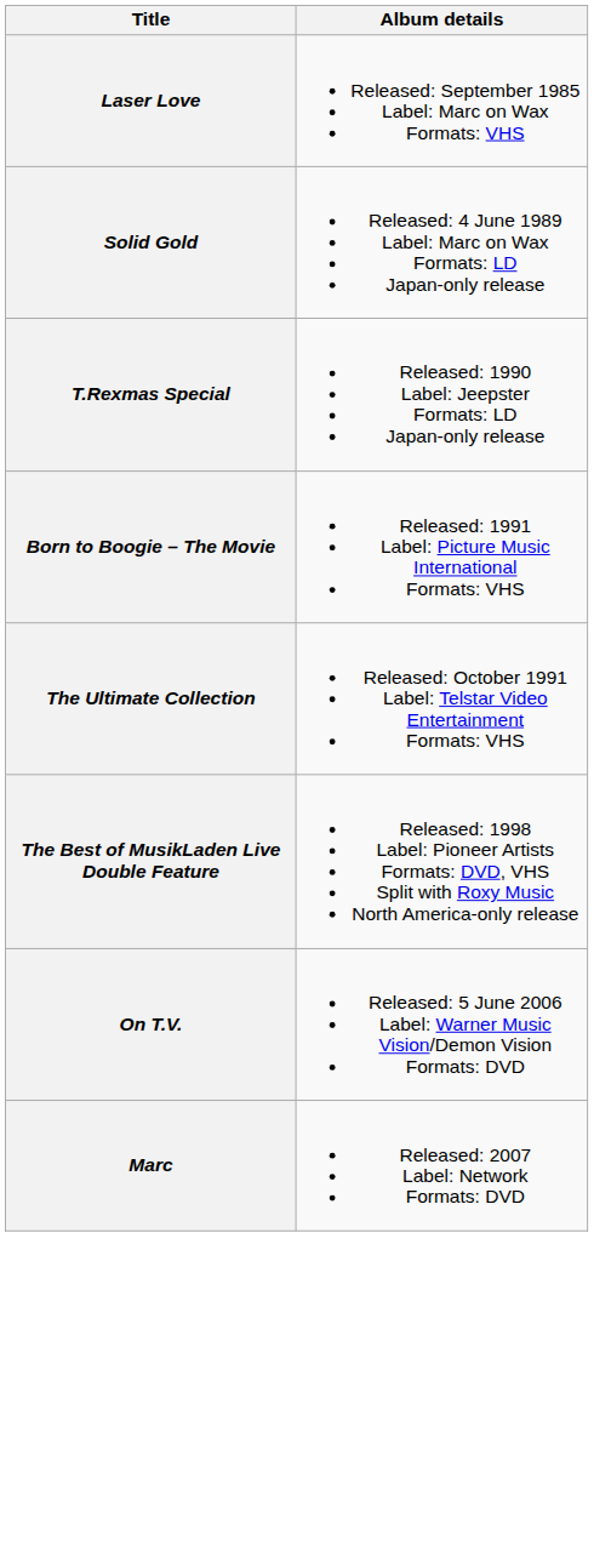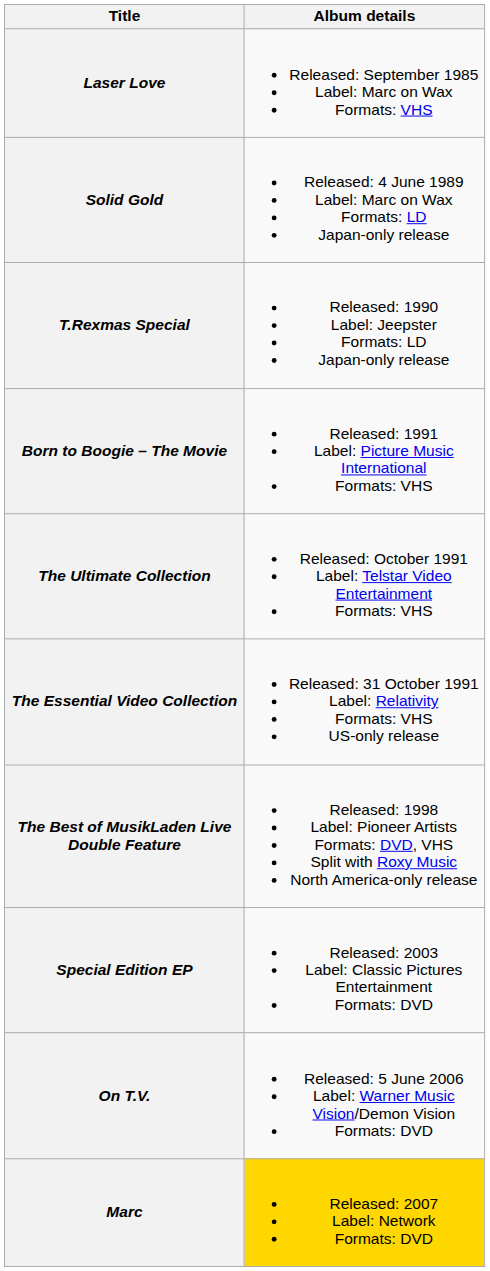+ row: The Essential Video Collection | Released: 31 October 1991 Label: Relativity Formats: VHS US-only release
+ row: Special Edition EP | Released: 2003 Label: Classic Pictures Entertainment Formats: DVD
Marc | Album details: no background -> gold background
